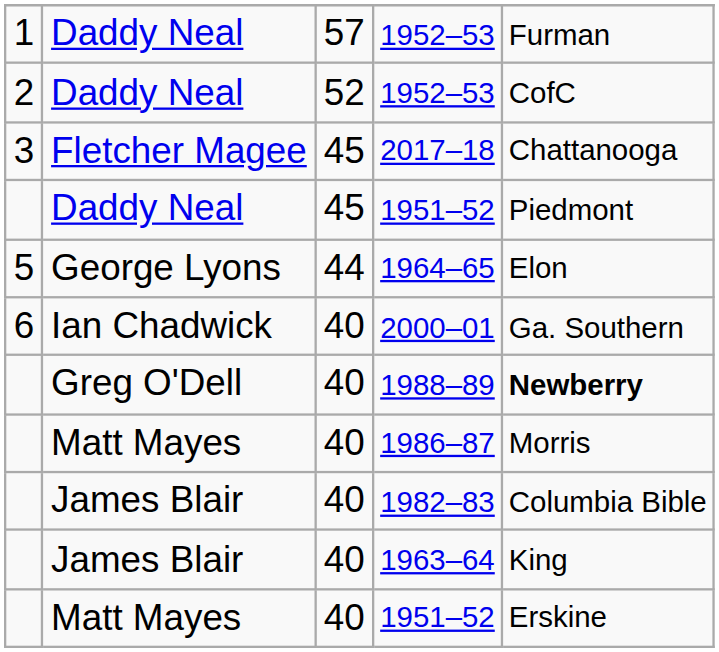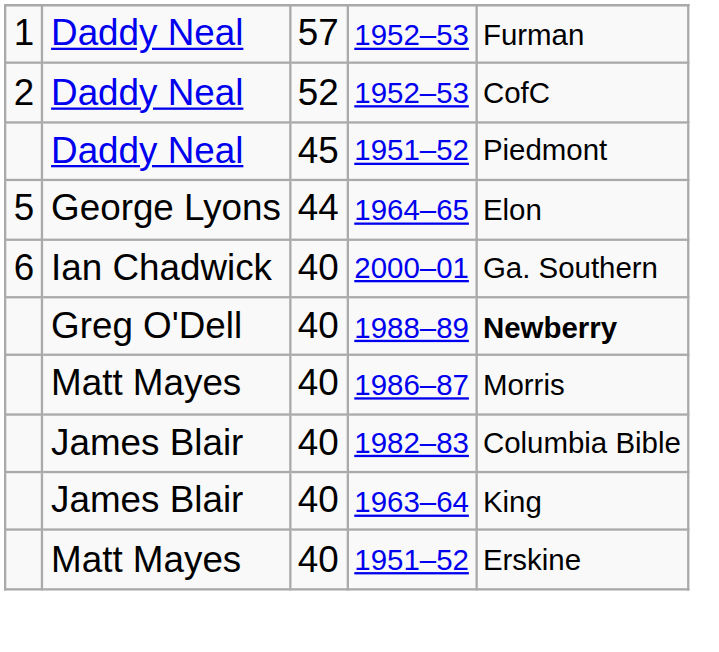- row: 3 | Fletcher Magee | 45 | 2017–18 | Chattanooga
